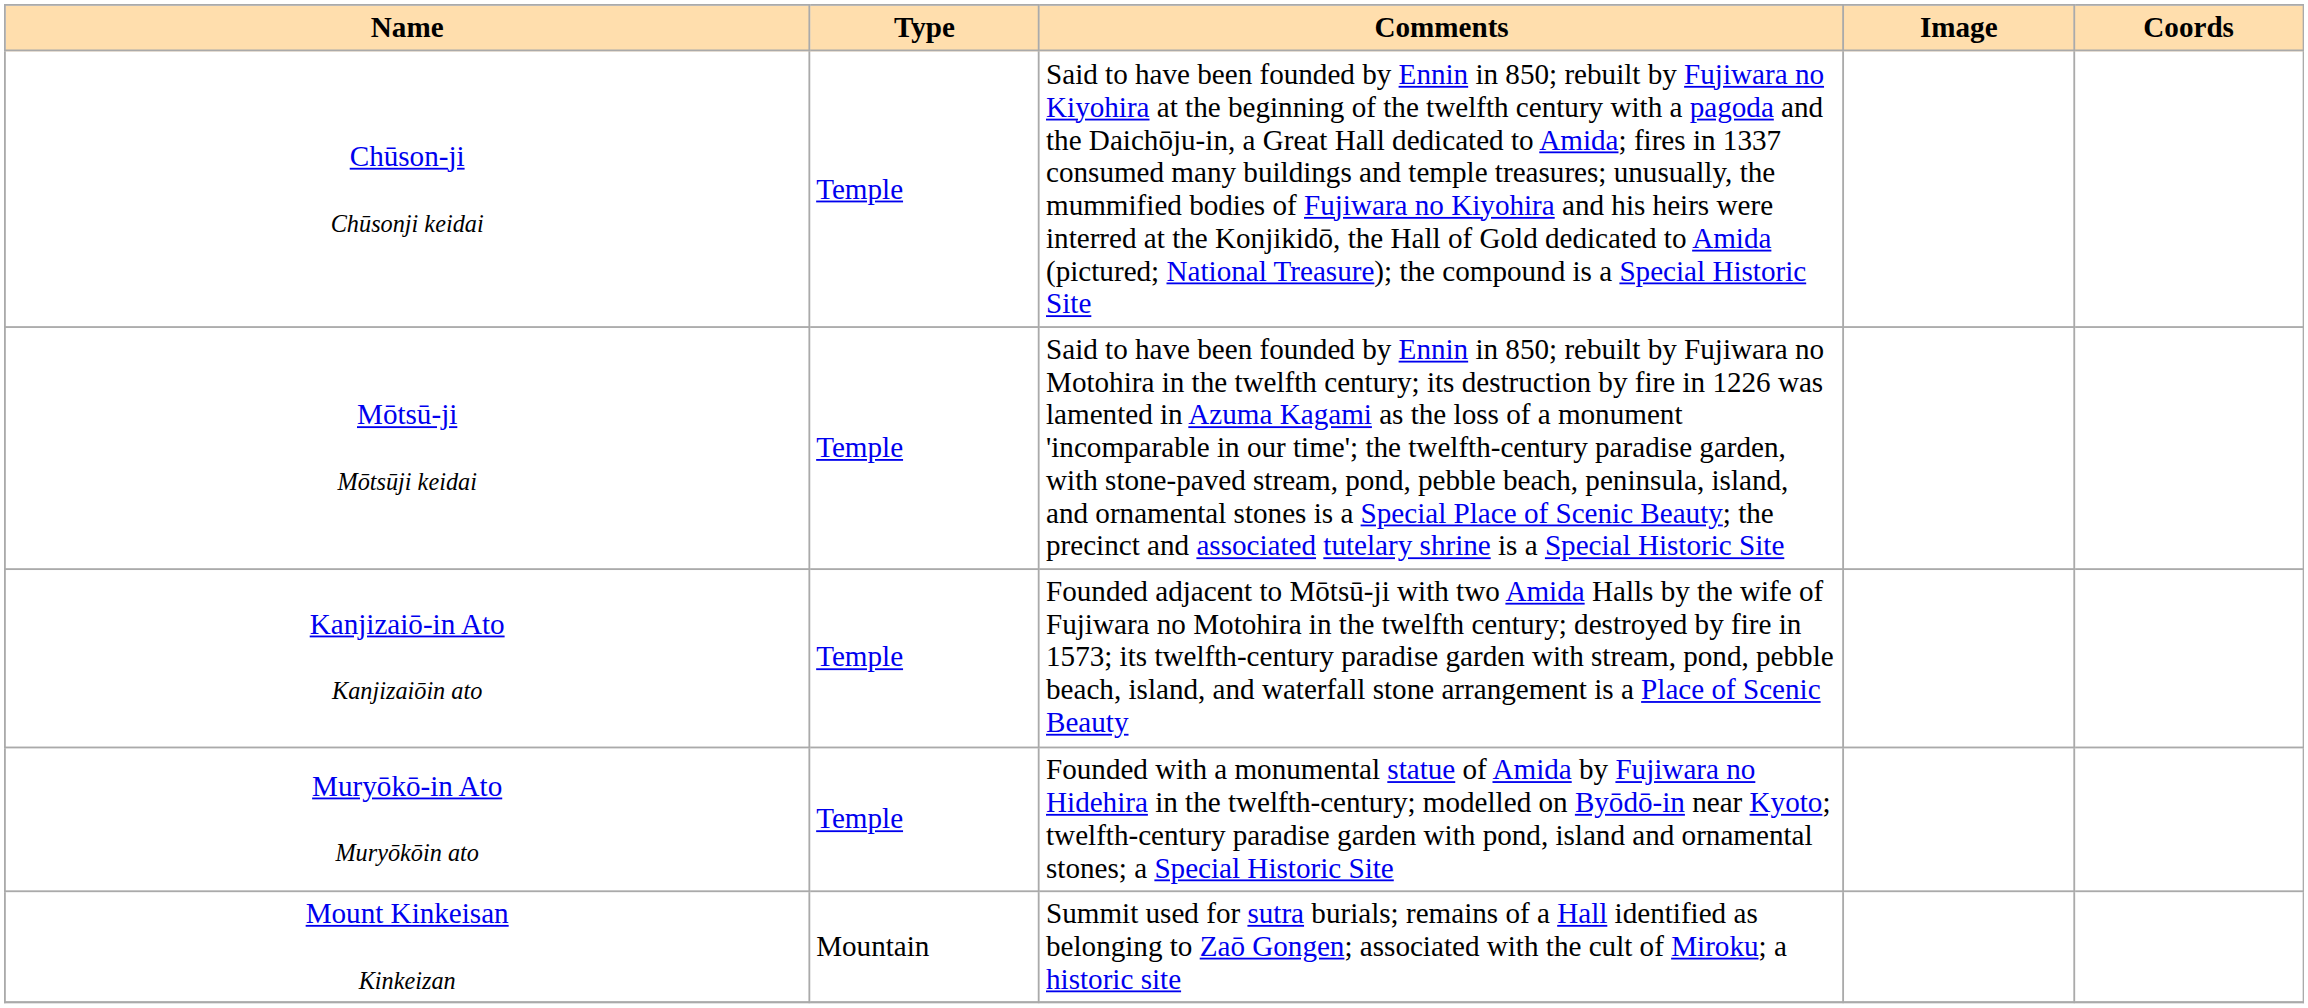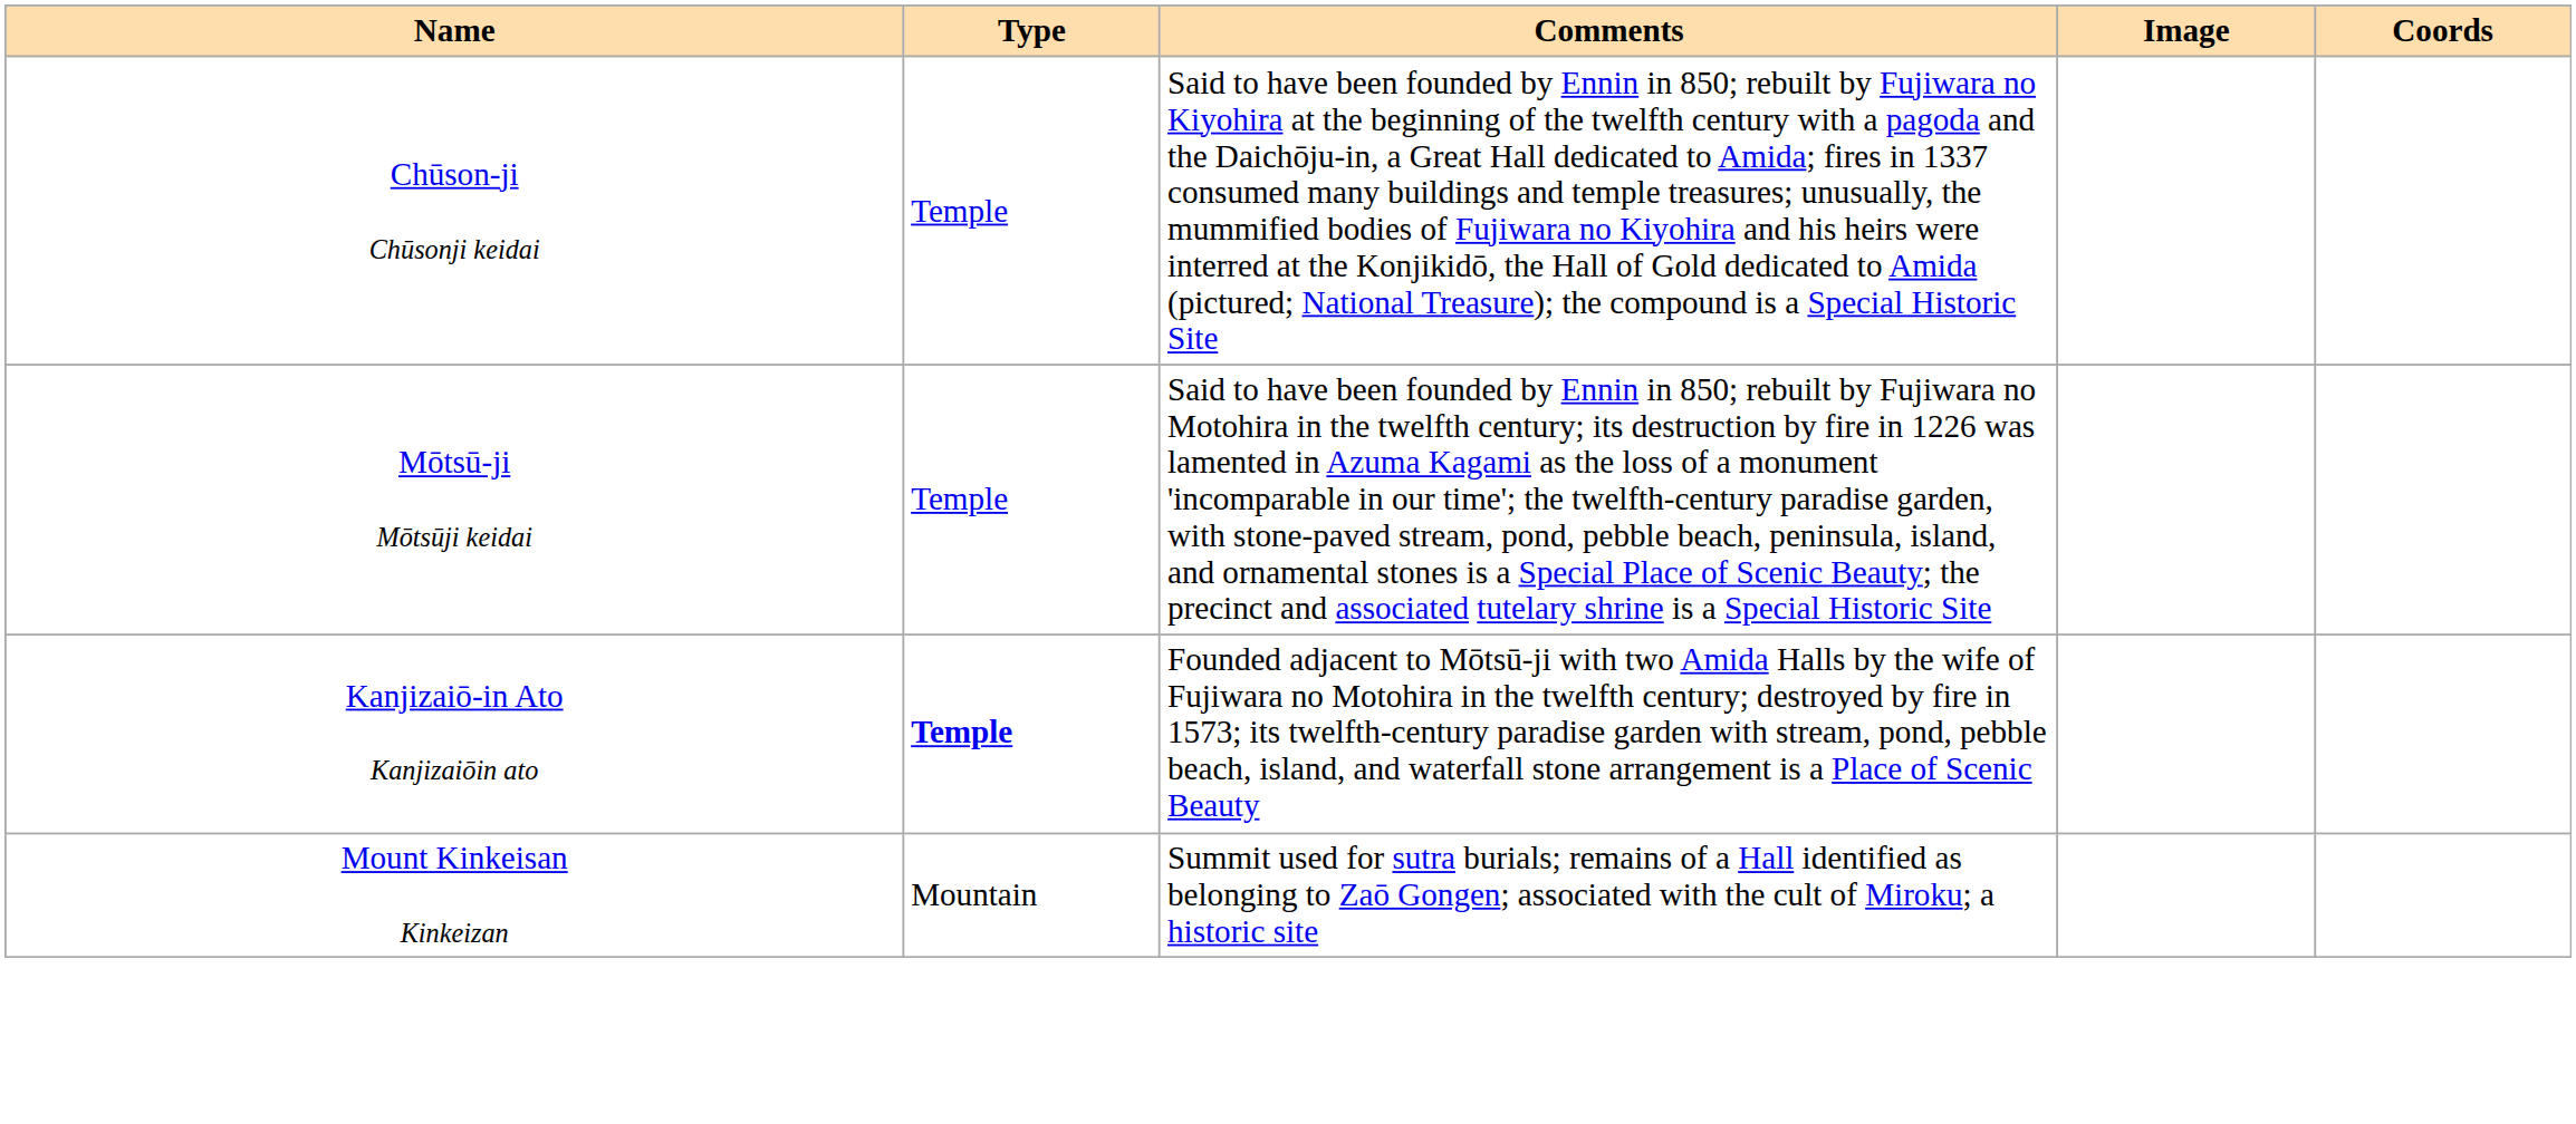Kanjizaiō-in Ato Kanjizaiōin ato | Type: normal -> bold
- row: Muryōkō-in Ato Muryōkōin ato | Temple | Founded with a monumental statue of Amida by Fujiwara no Hidehira in the twelfth-century; modelled on Byōdō-in near Kyoto; twelfth-century paradise garden with pond, island and ornamental stones; a Special Historic Site
